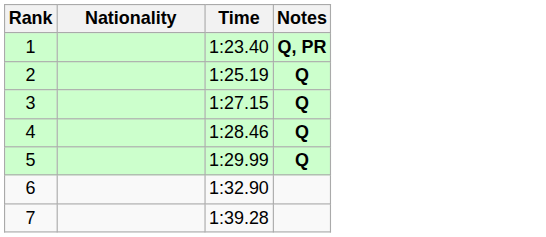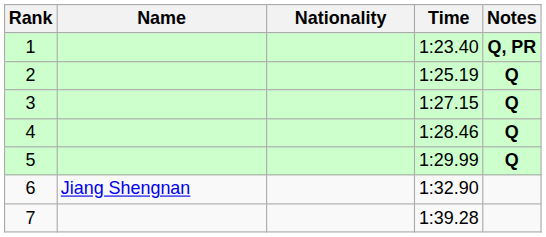+ column: Name | Jiang Shengnan
